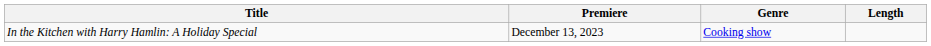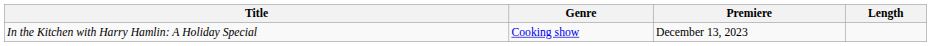columns swapped: Genre <-> Premiere
